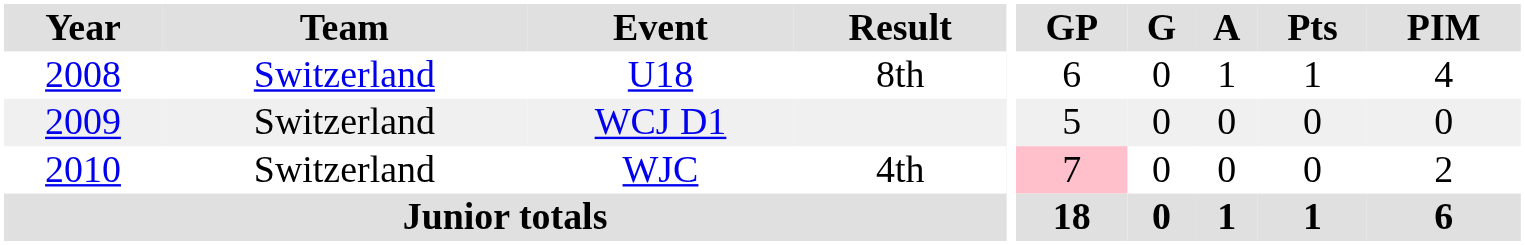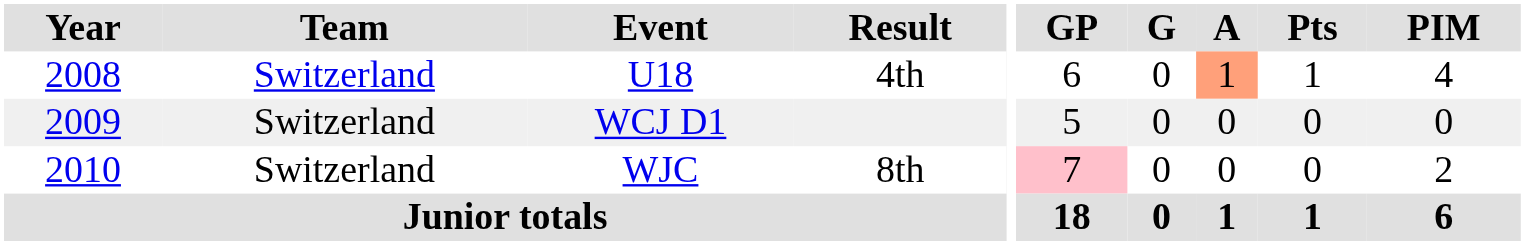U18 | Result: 8th -> 4th
U18 | A: no background -> lightsalmon background
WJC | Result: 4th -> 8th
